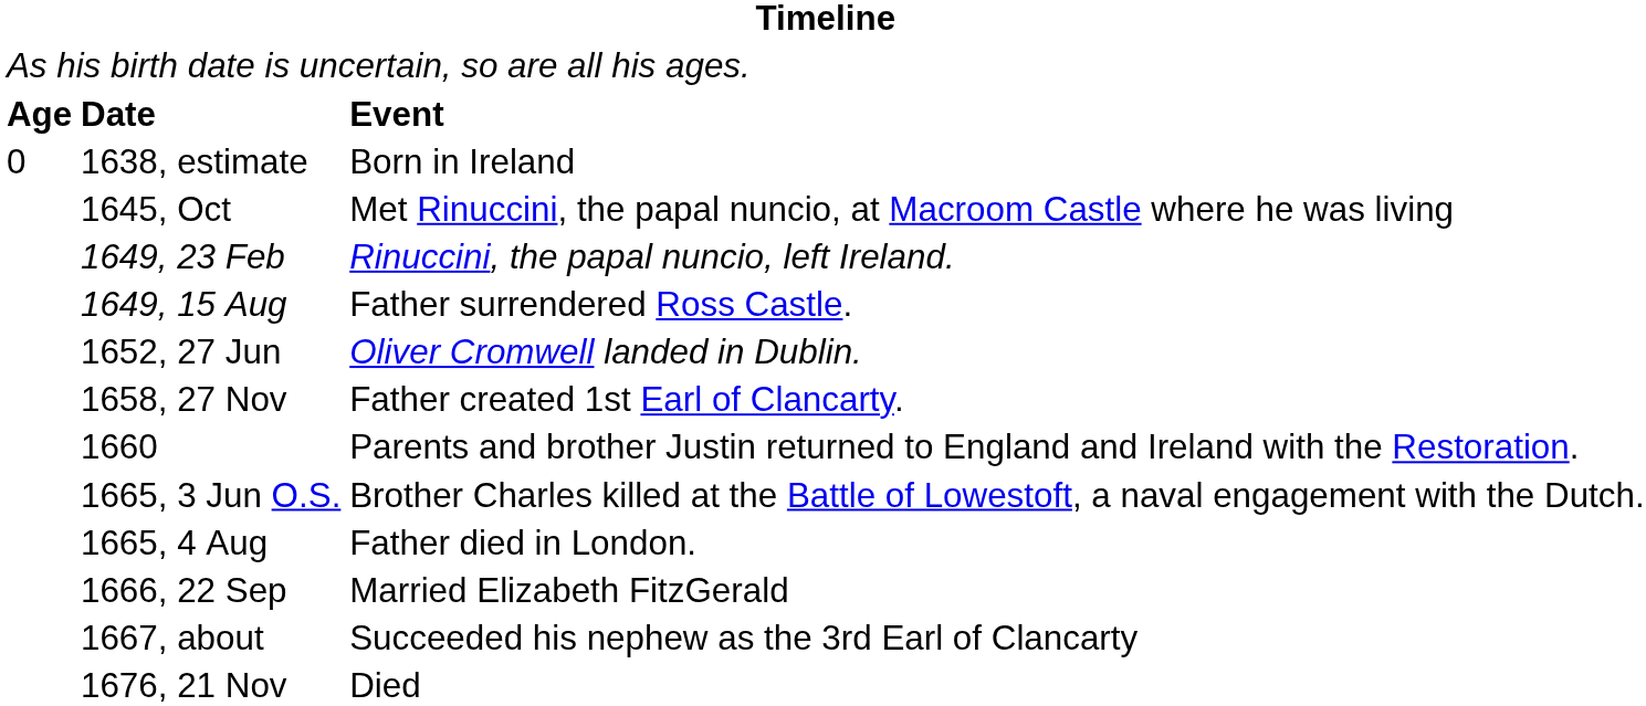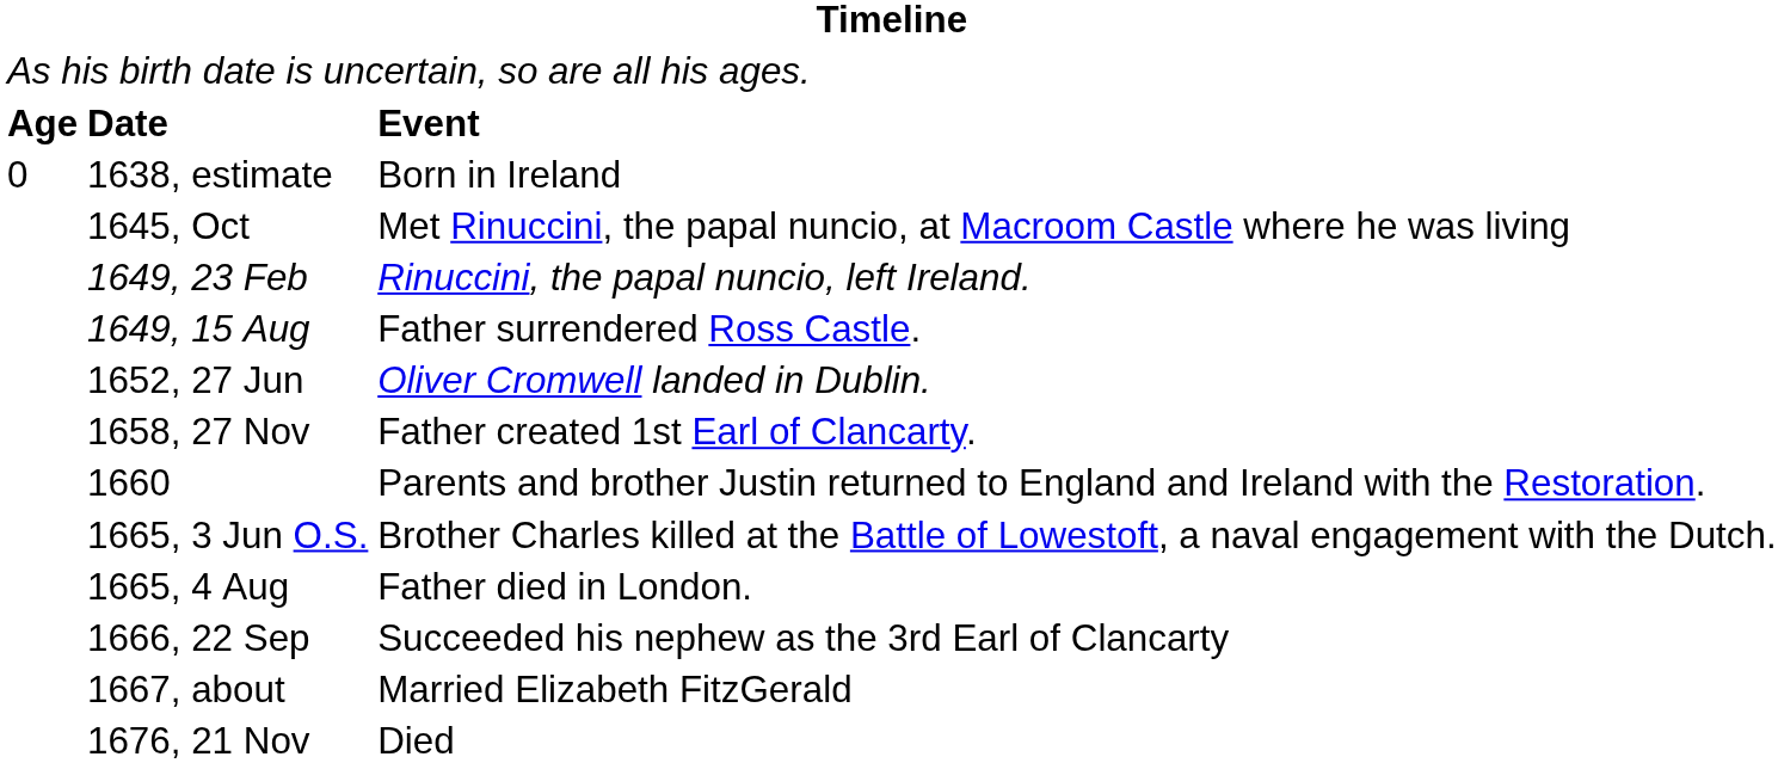1666, 22 Sep | column 3: Married Elizabeth FitzGerald -> Succeeded his nephew as the 3rd Earl of Clancarty
1667, about | column 3: Succeeded his nephew as the 3rd Earl of Clancarty -> Married Elizabeth FitzGerald
